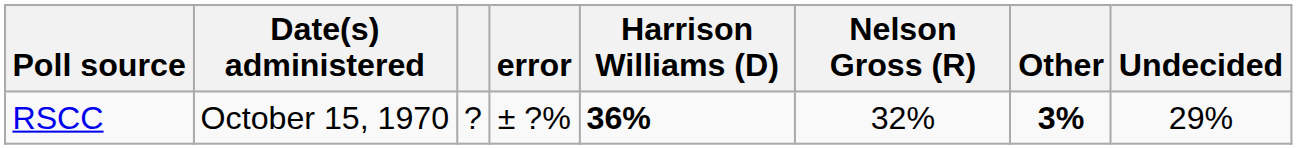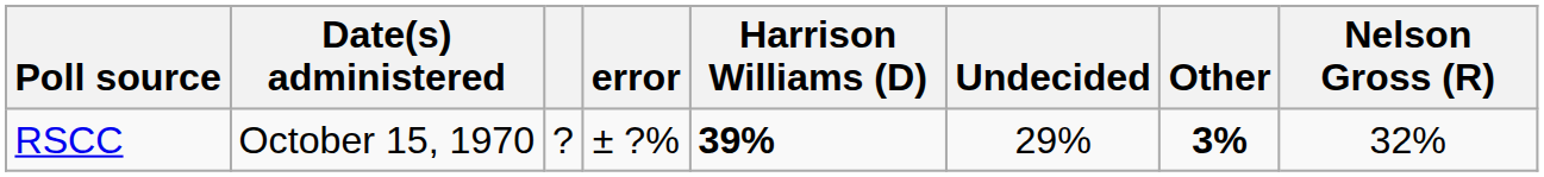columns swapped: Nelson Gross (R) <-> Undecided
RSCC | Harrison Williams (D): 36% -> 39%
